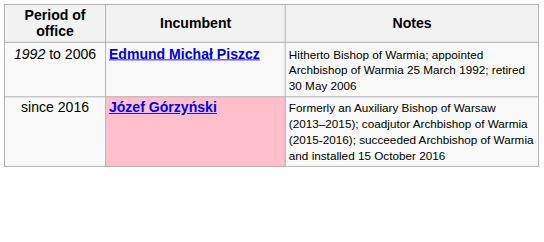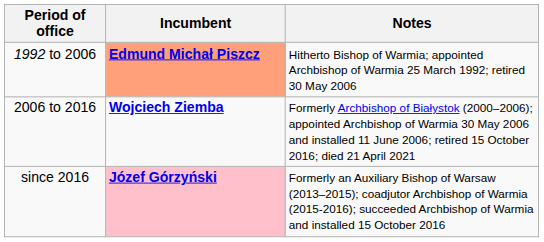1992 to 2006 | Incumbent: no background -> lightsalmon background
+ row: 2006 to 2016 | Wojciech Ziemba | Formerly Archbishop of Białystok (2000–2006); appointed Archbishop of Warmia 30 May 2006 and installed 11 June 2006; retired 15 October 2016; died 21 April 2021
